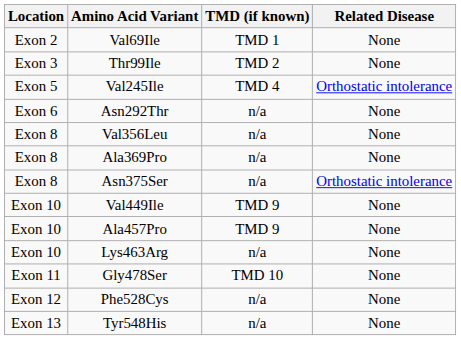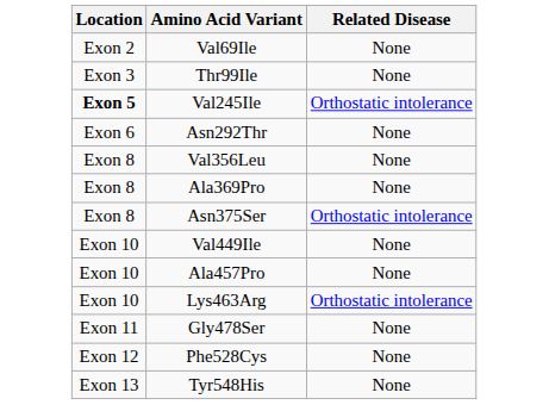- column: TMD (if known) | TMD 1 | TMD 2 | TMD 4 | n/a | n/a | n/a | n/a | TMD 9 | TMD 9 | n/a | TMD 10 | n/a | n/a
Val245Ile | Location: normal -> bold
Lys463Arg | Related Disease: None -> Orthostatic intolerance
